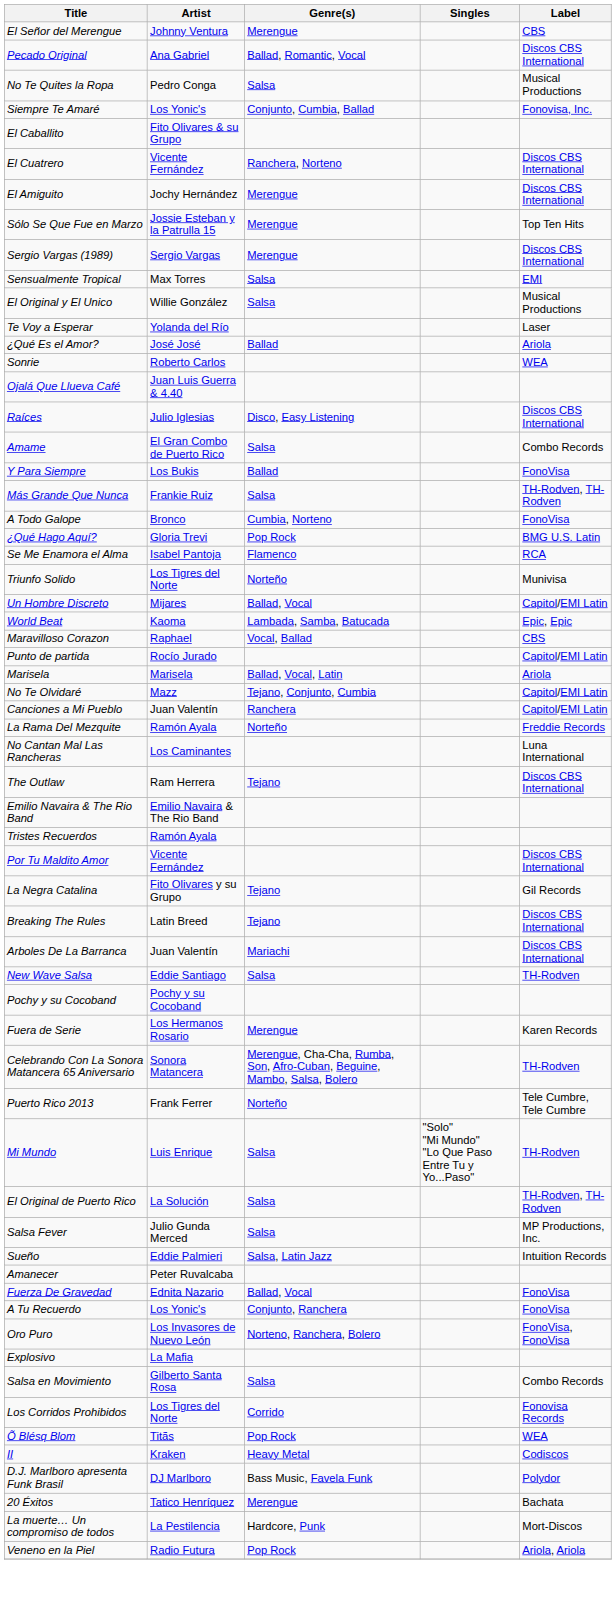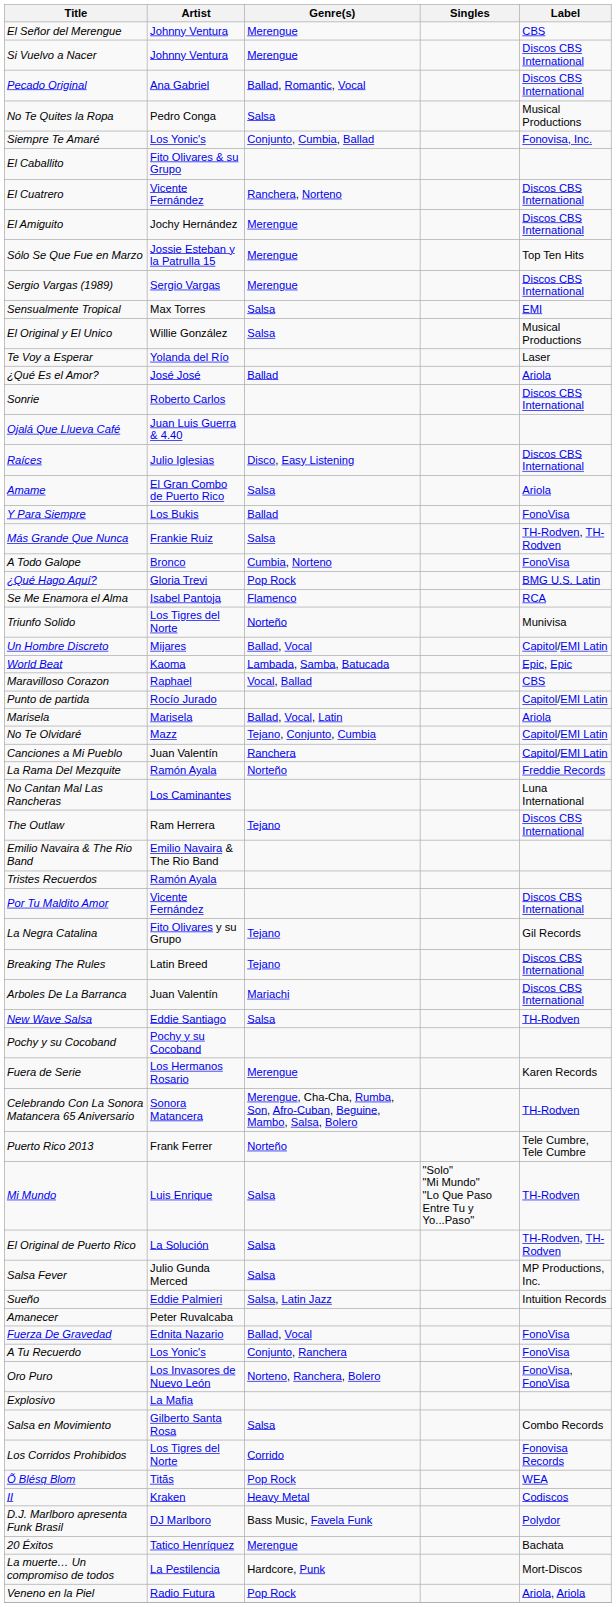+ row: Si Vuelvo a Nacer | Johnny Ventura | Merengue | Discos CBS International
Sonrie | Label: WEA -> Discos CBS International
Amame | Label: Combo Records -> Ariola
